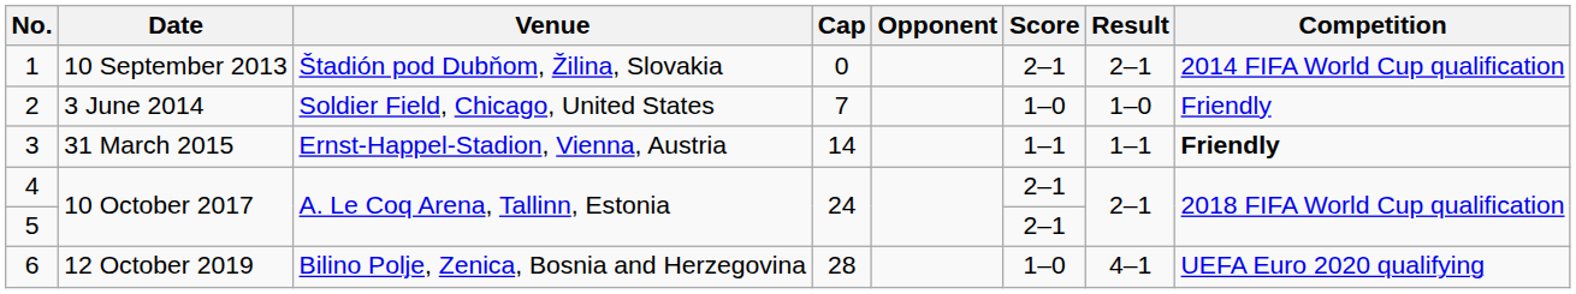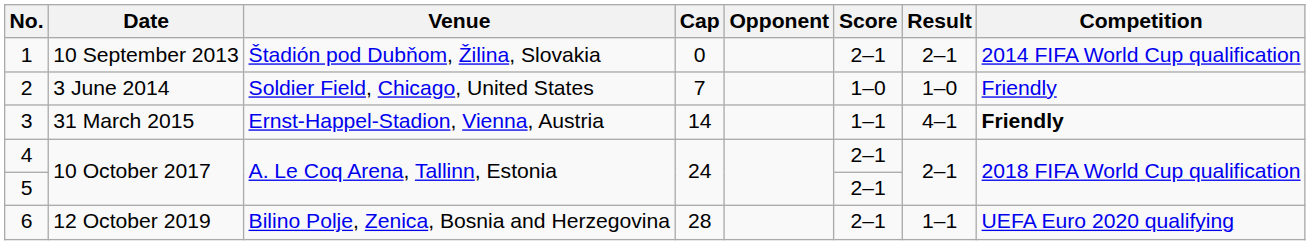3 | Result: 1–1 -> 4–1
6 | Score: 1–0 -> 2–1
6 | Result: 4–1 -> 1–1
